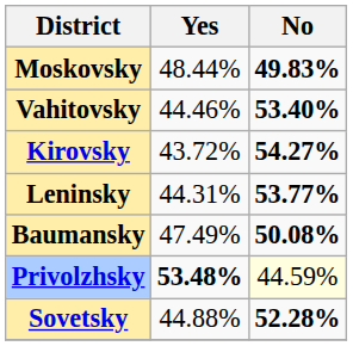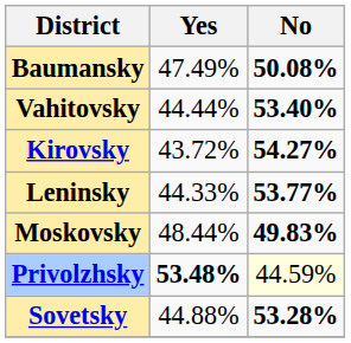rows swapped: Baumansky <-> Moskovsky
Vahitovsky | Yes: 44.46% -> 44.44%
Leninsky | Yes: 44.31% -> 44.33%
Sovetsky | No: 52.28% -> 53.28%
